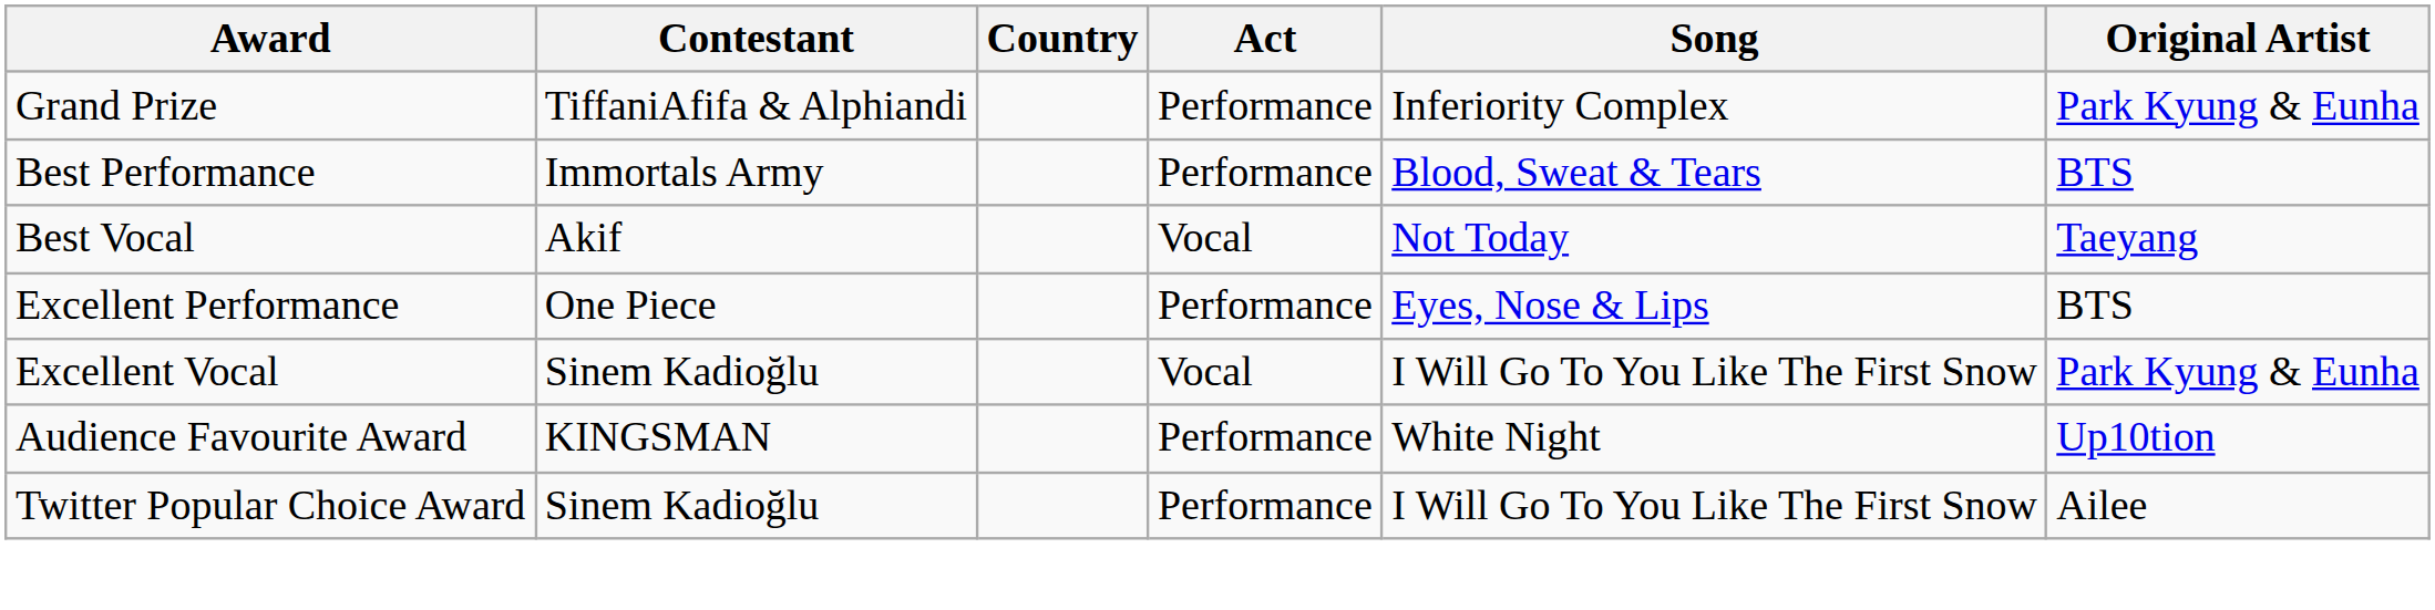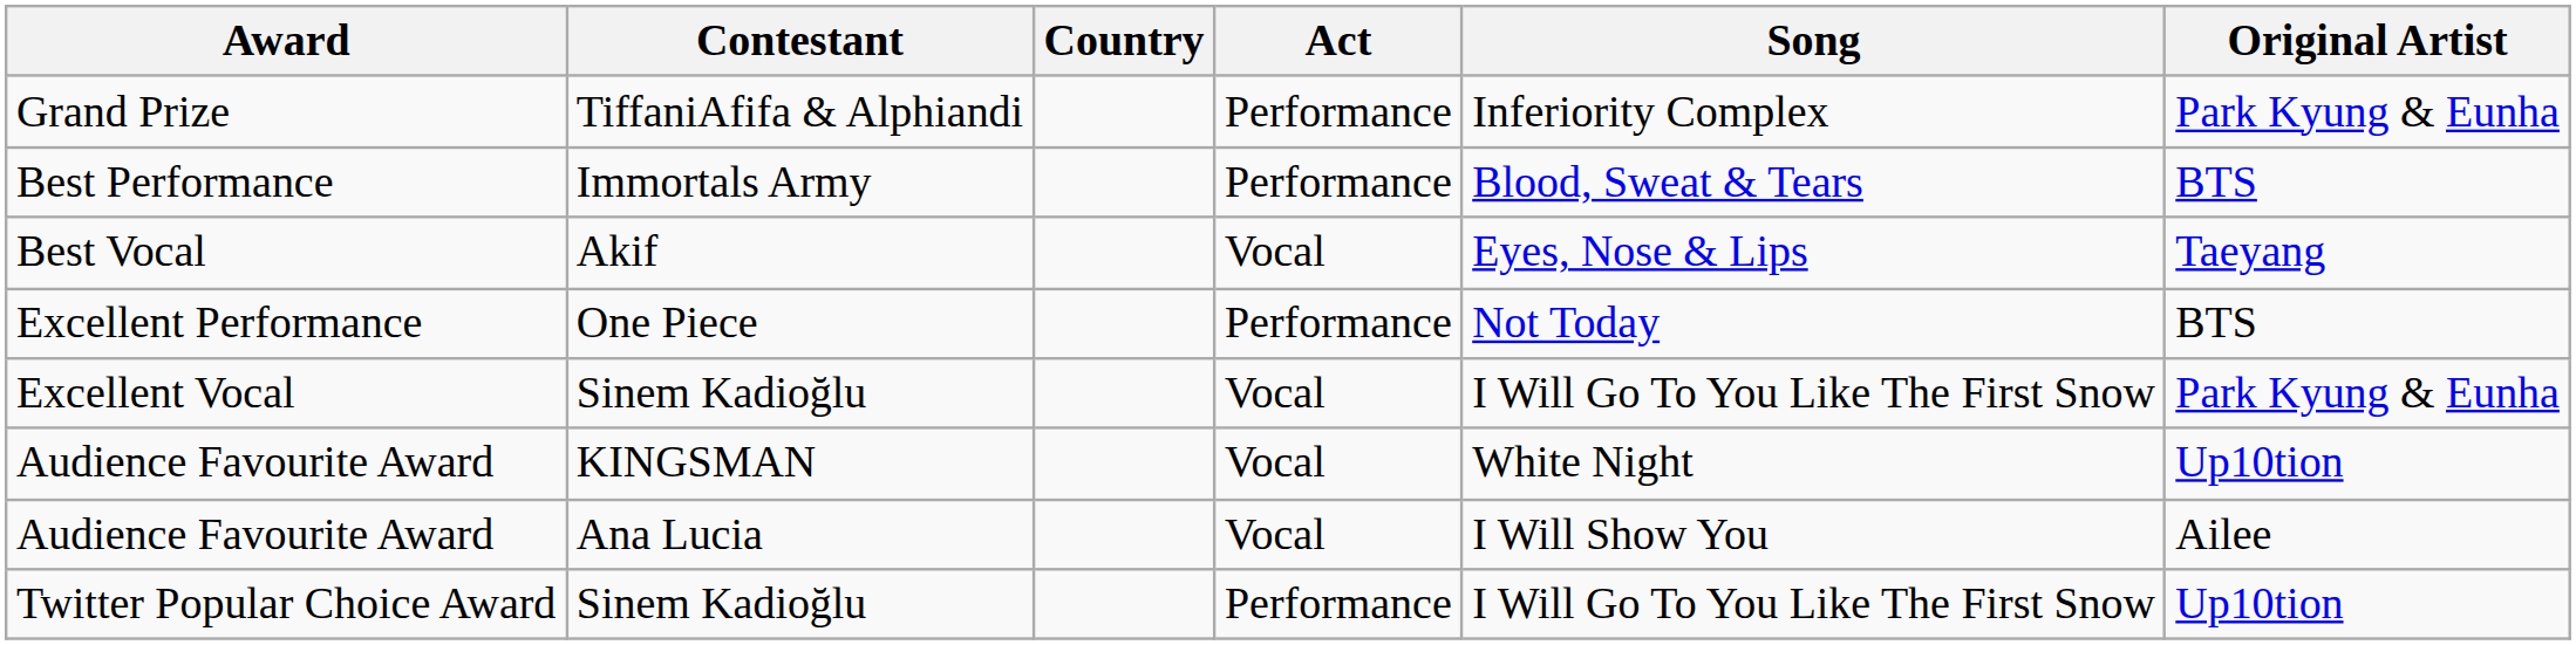Best Vocal | Song: Not Today -> Eyes, Nose & Lips
Excellent Performance | Song: Eyes, Nose & Lips -> Not Today
Audience Favourite Award / KINGSMAN | Act: Performance -> Vocal
+ row: Audience Favourite Award | Ana Lucia | Vocal | I Will Show You | Ailee
Twitter Popular Choice Award | Original Artist: Ailee -> Up10tion
